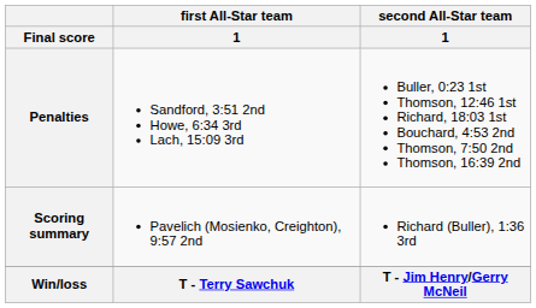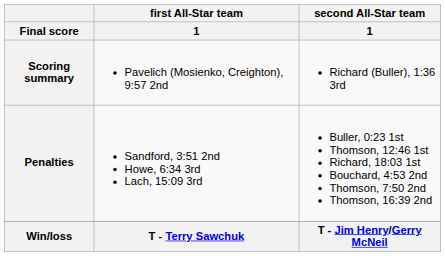rows swapped: Scoring summary <-> Penalties
